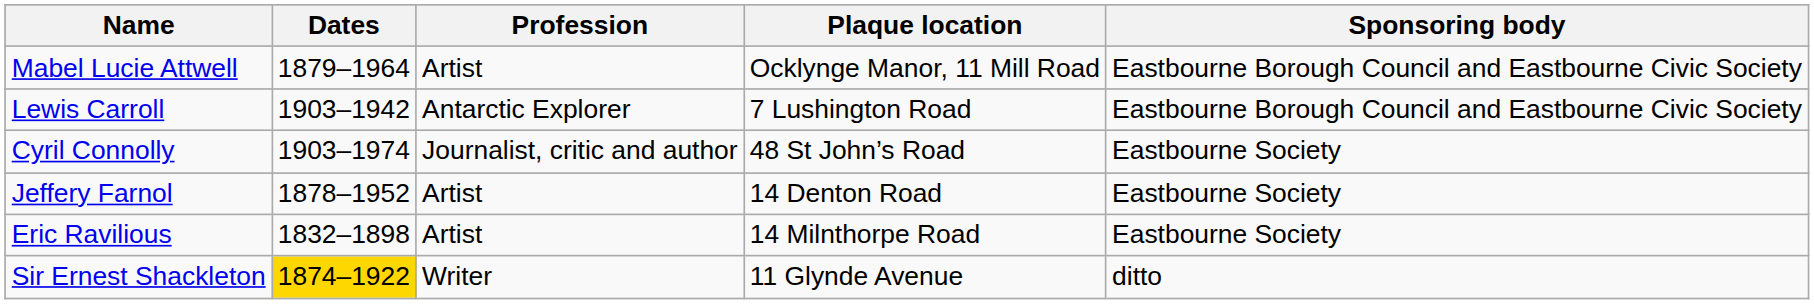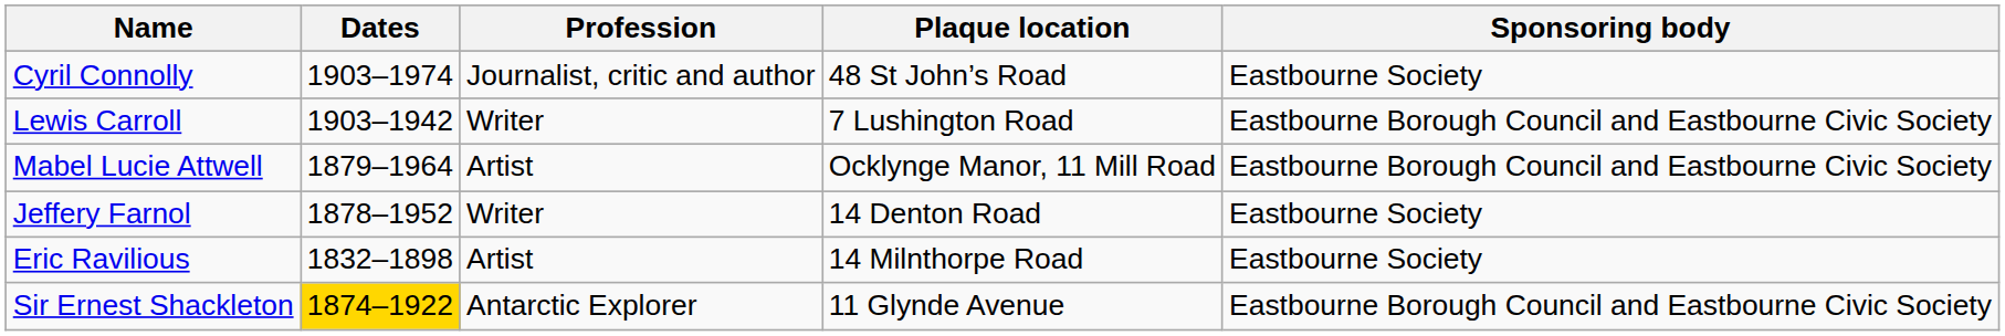rows swapped: Mabel Lucie Attwell <-> Cyril Connolly
Lewis Carroll | Profession: Antarctic Explorer -> Writer
Jeffery Farnol | Profession: Artist -> Writer
Sir Ernest Shackleton | Profession: Writer -> Antarctic Explorer
Sir Ernest Shackleton | Sponsoring body: ditto -> Eastbourne Borough Council and Eastbourne Civic Society
